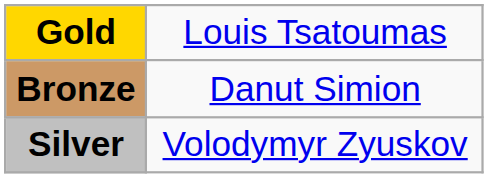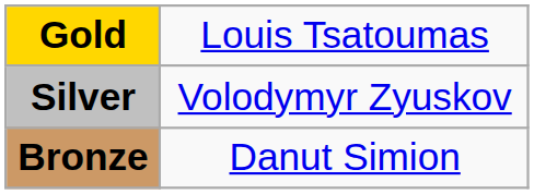rows swapped: Silver <-> Bronze
